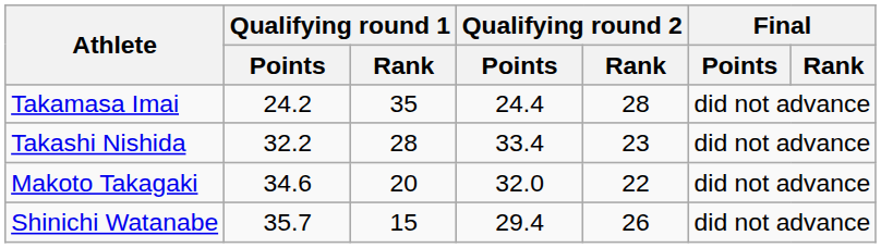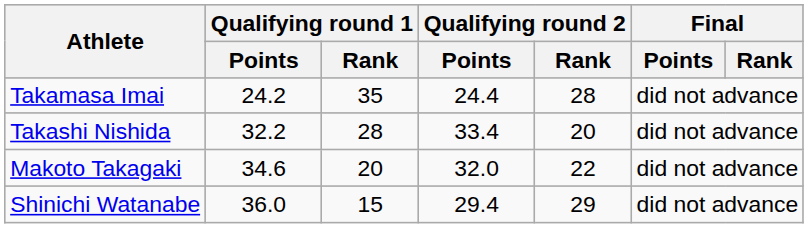Takashi Nishida | Qualifying round 2 / Rank: 23 -> 20
Shinichi Watanabe | Qualifying round 1 / Points: 35.7 -> 36.0
Shinichi Watanabe | Qualifying round 2 / Rank: 26 -> 29
